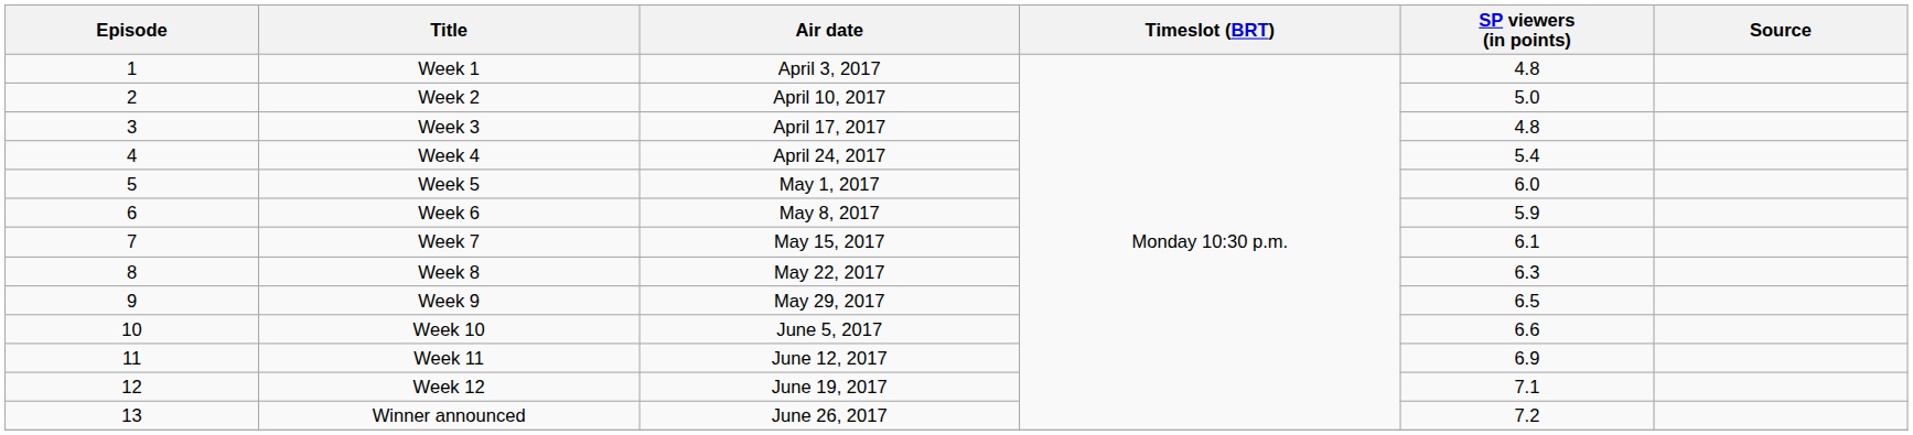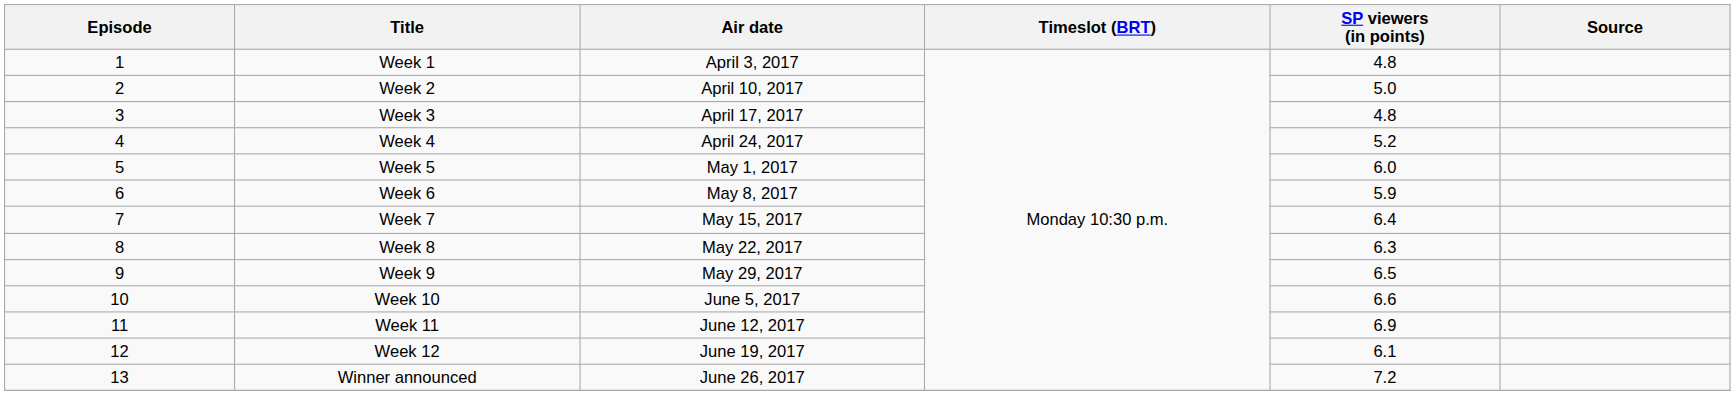Week 4 | SP viewers (in points): 5.4 -> 5.2
Week 7 | SP viewers (in points): 6.1 -> 6.4
Week 12 | SP viewers (in points): 7.1 -> 6.1
